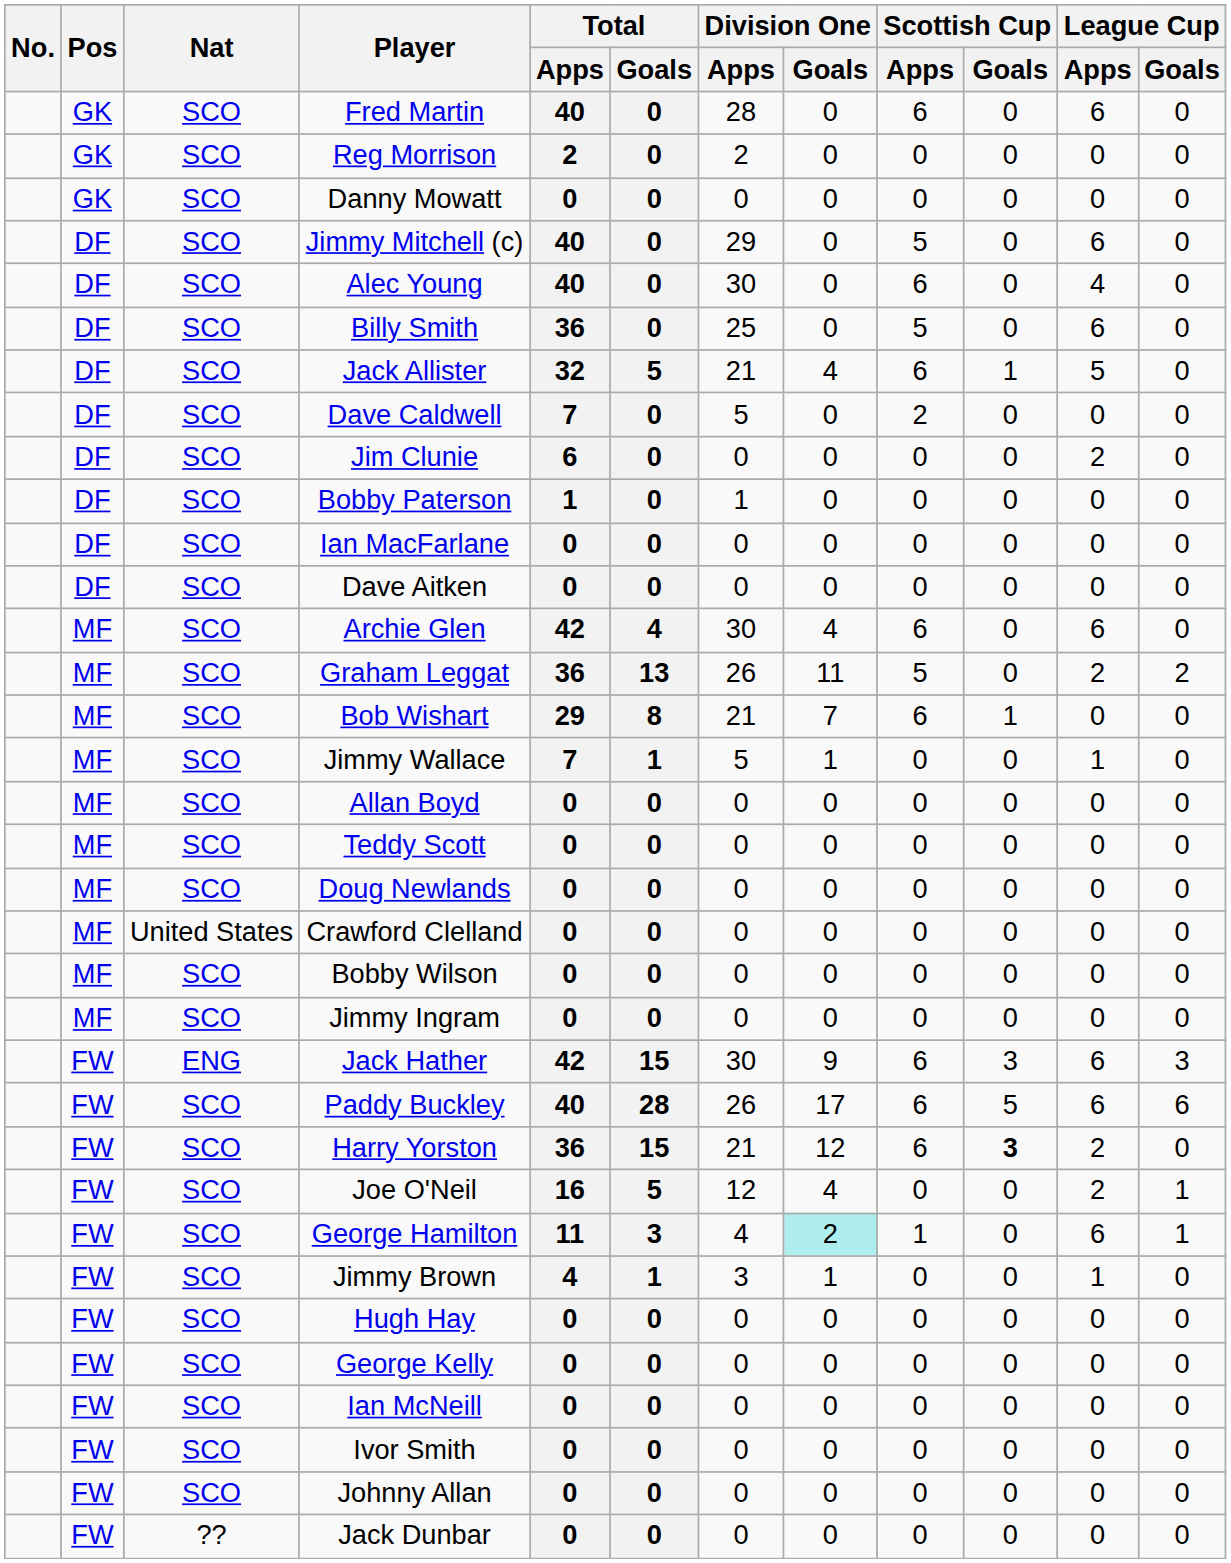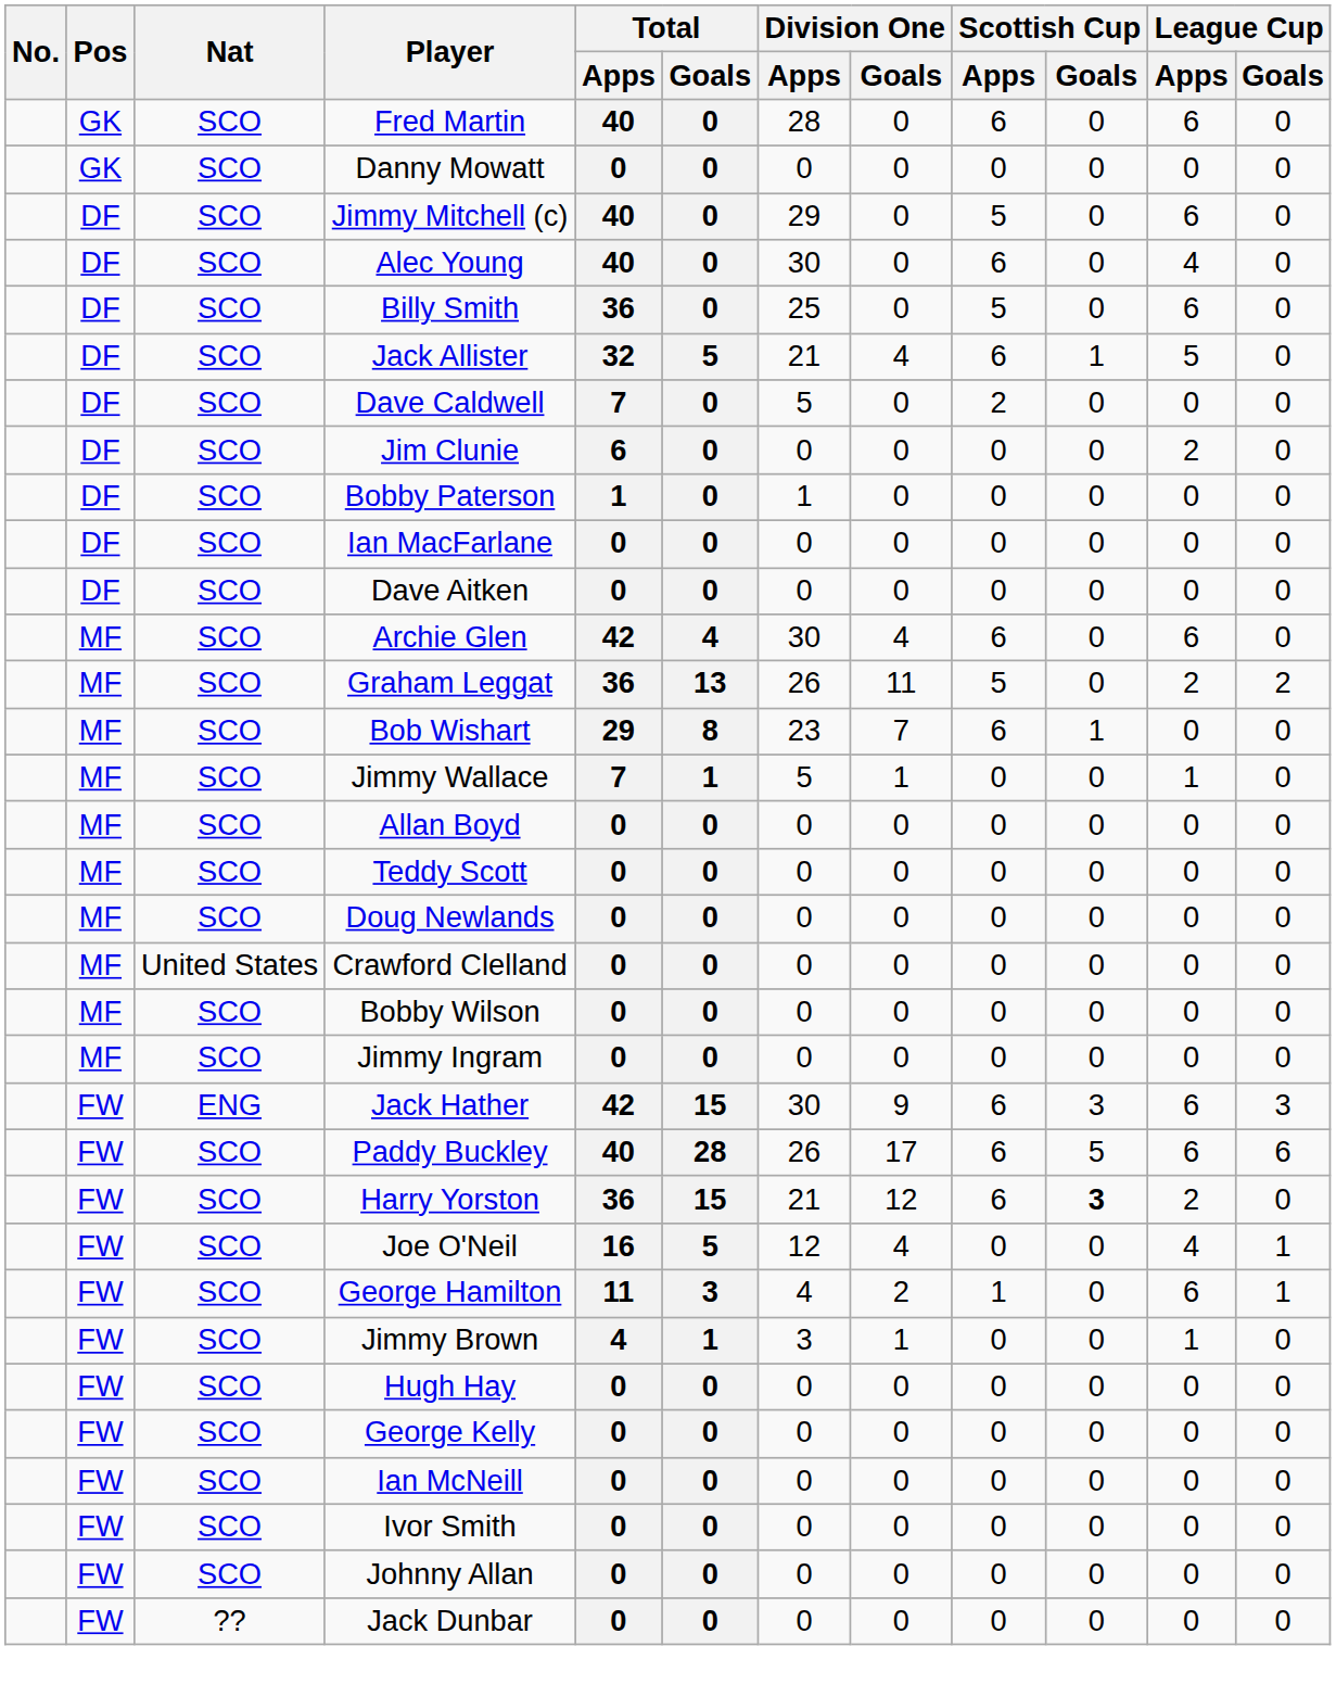- row: GK | SCO | Reg Morrison | 2 | 0 | 2 | 0 | 0 | 0 | 0 | 0
Bob Wishart | Division One / Apps: 21 -> 23
Joe O'Neil | League Cup / Apps: 2 -> 4
George Hamilton | Division One / Goals: paleturquoise background -> no background
